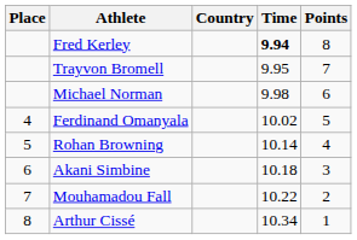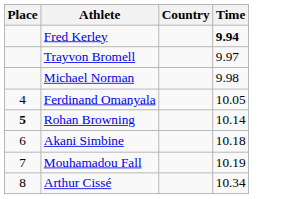- column: Points | 8 | 7 | 6 | 5 | 4 | 3 | 2 | 1
Trayvon Bromell | Time: 9.95 -> 9.97
Ferdinand Omanyala | Time: 10.02 -> 10.05
Rohan Browning | Place: normal -> bold
Mouhamadou Fall | Time: 10.22 -> 10.19
